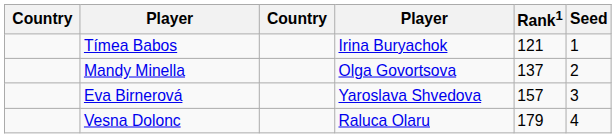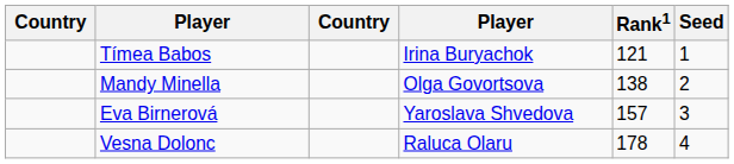Mandy Minella | Rank1: 137 -> 138
Vesna Dolonc | Rank1: 179 -> 178
